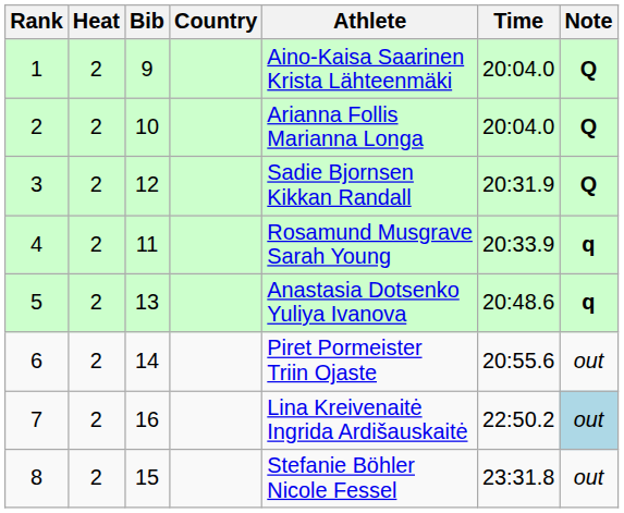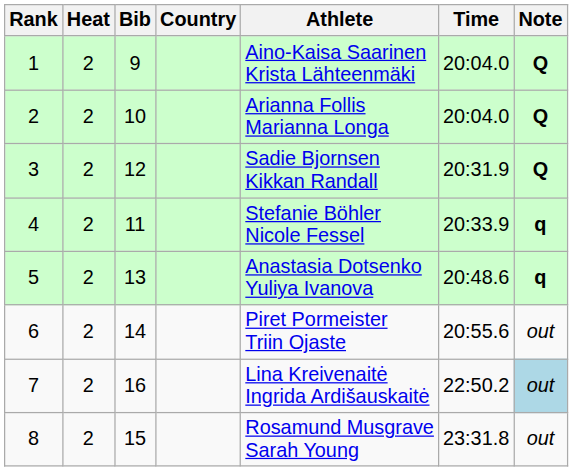4 | Athlete: Rosamund Musgrave Sarah Young -> Stefanie Böhler Nicole Fessel
8 | Athlete: Stefanie Böhler Nicole Fessel -> Rosamund Musgrave Sarah Young
